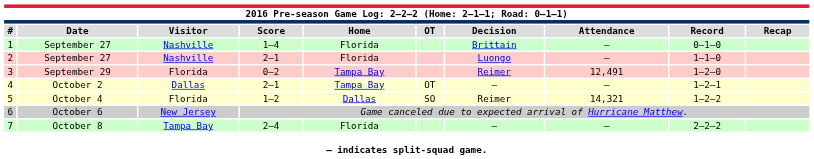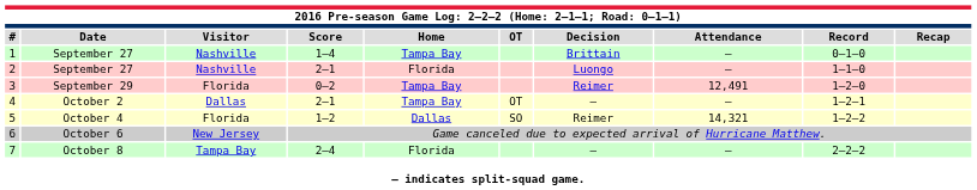1 | column 5: Florida -> Tampa Bay
